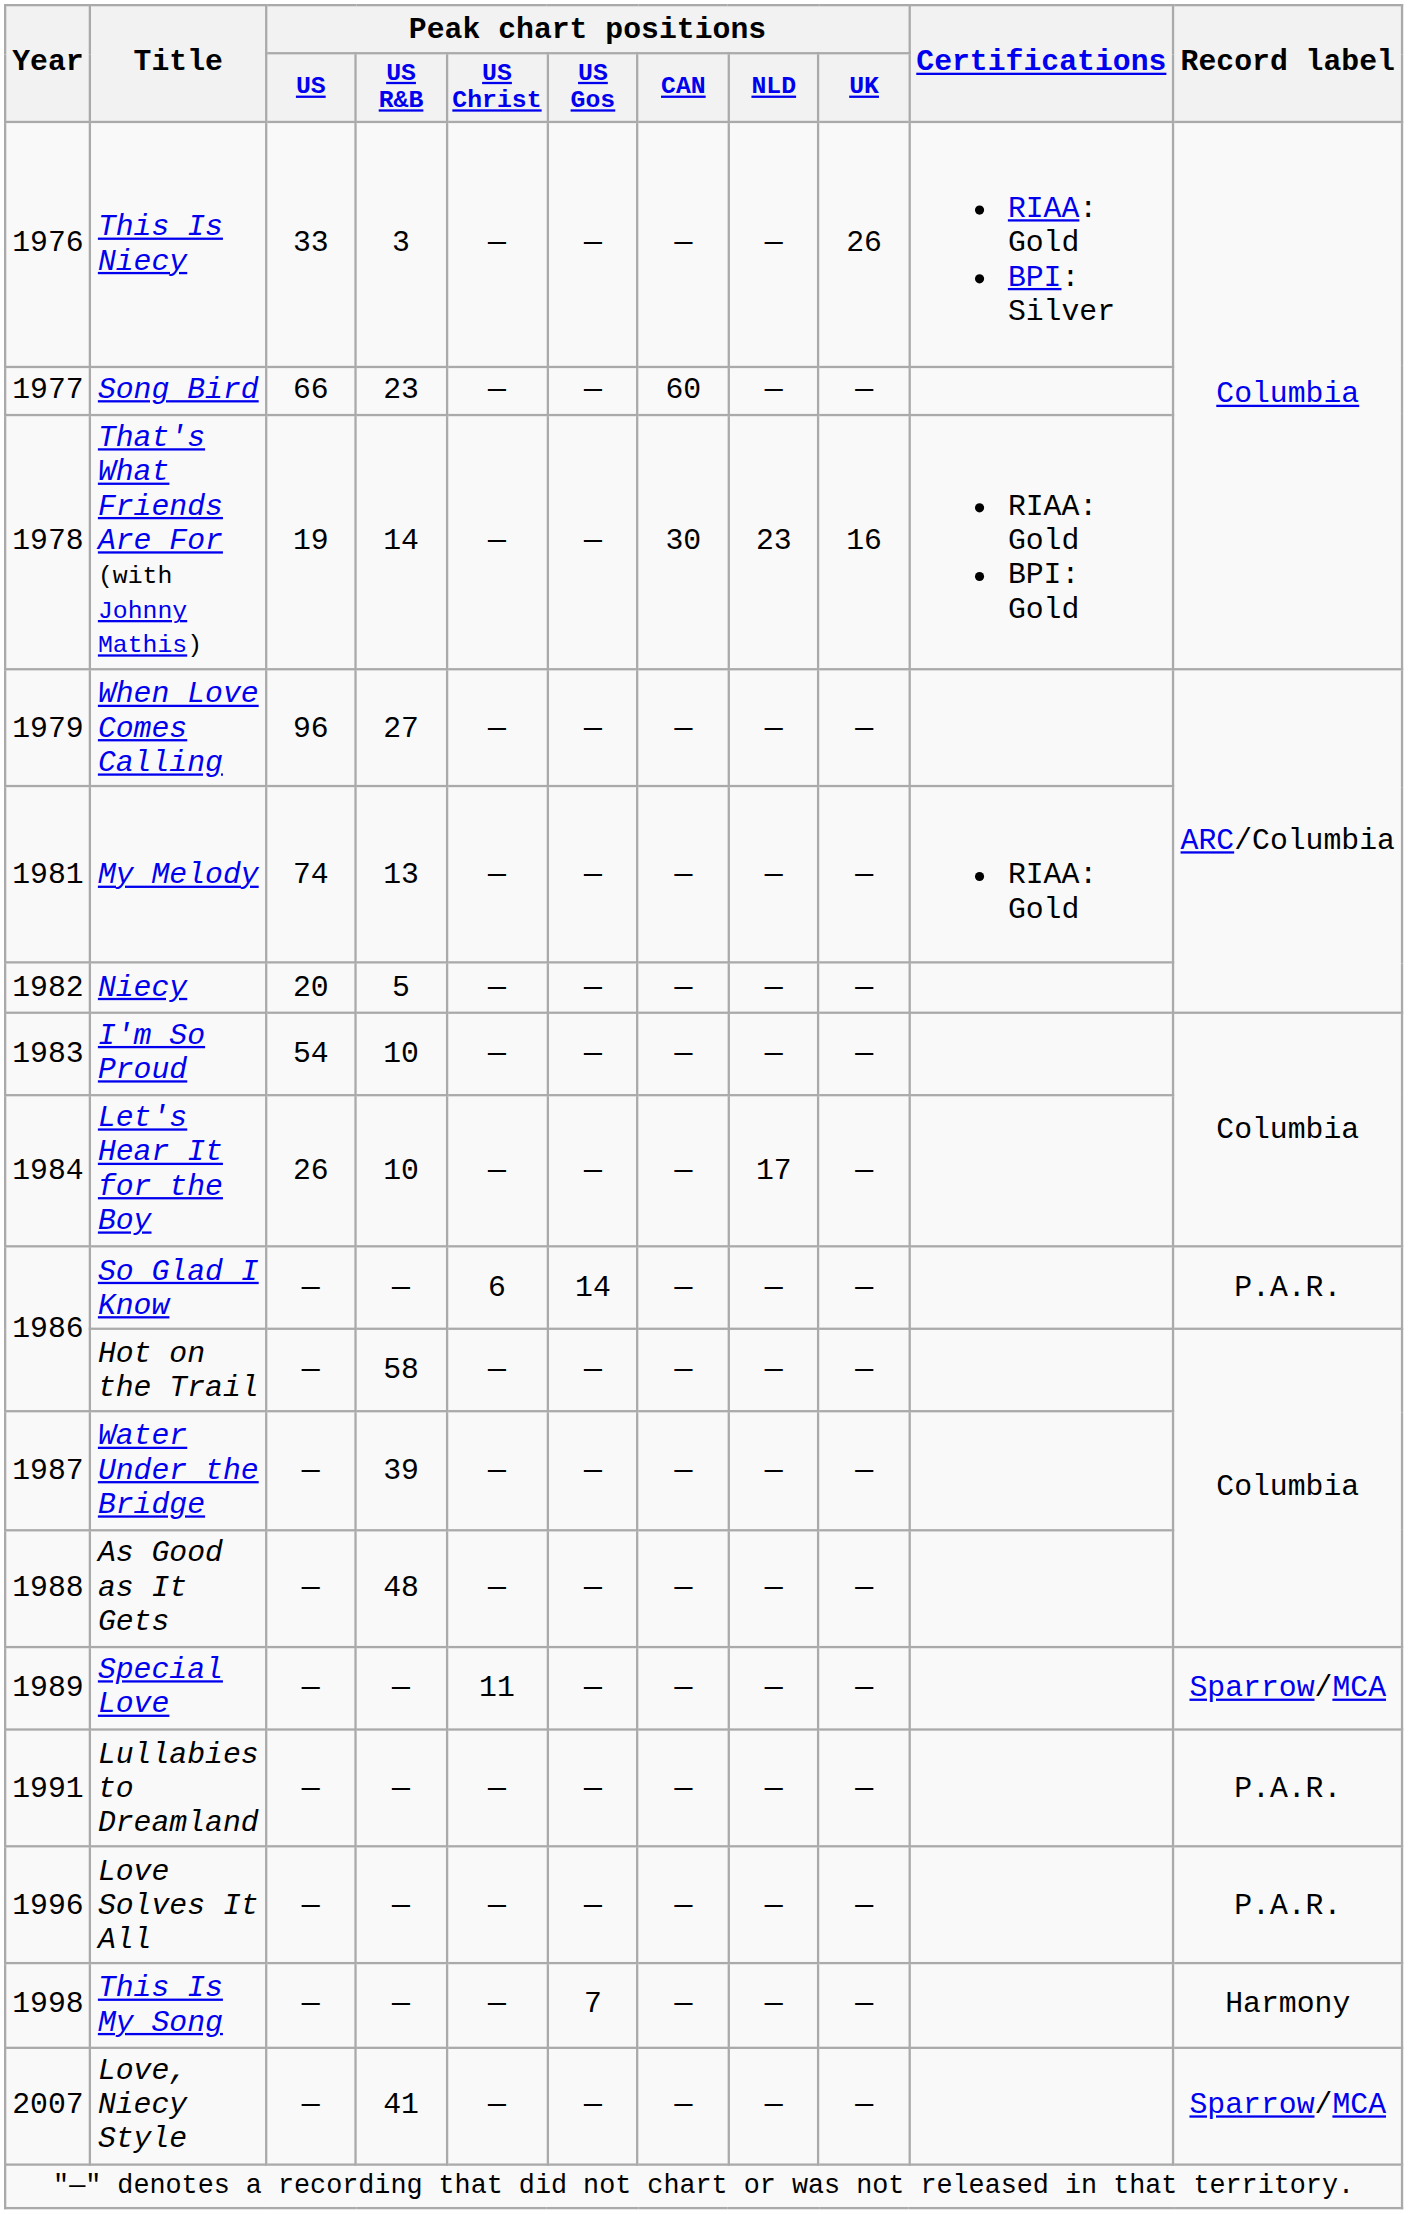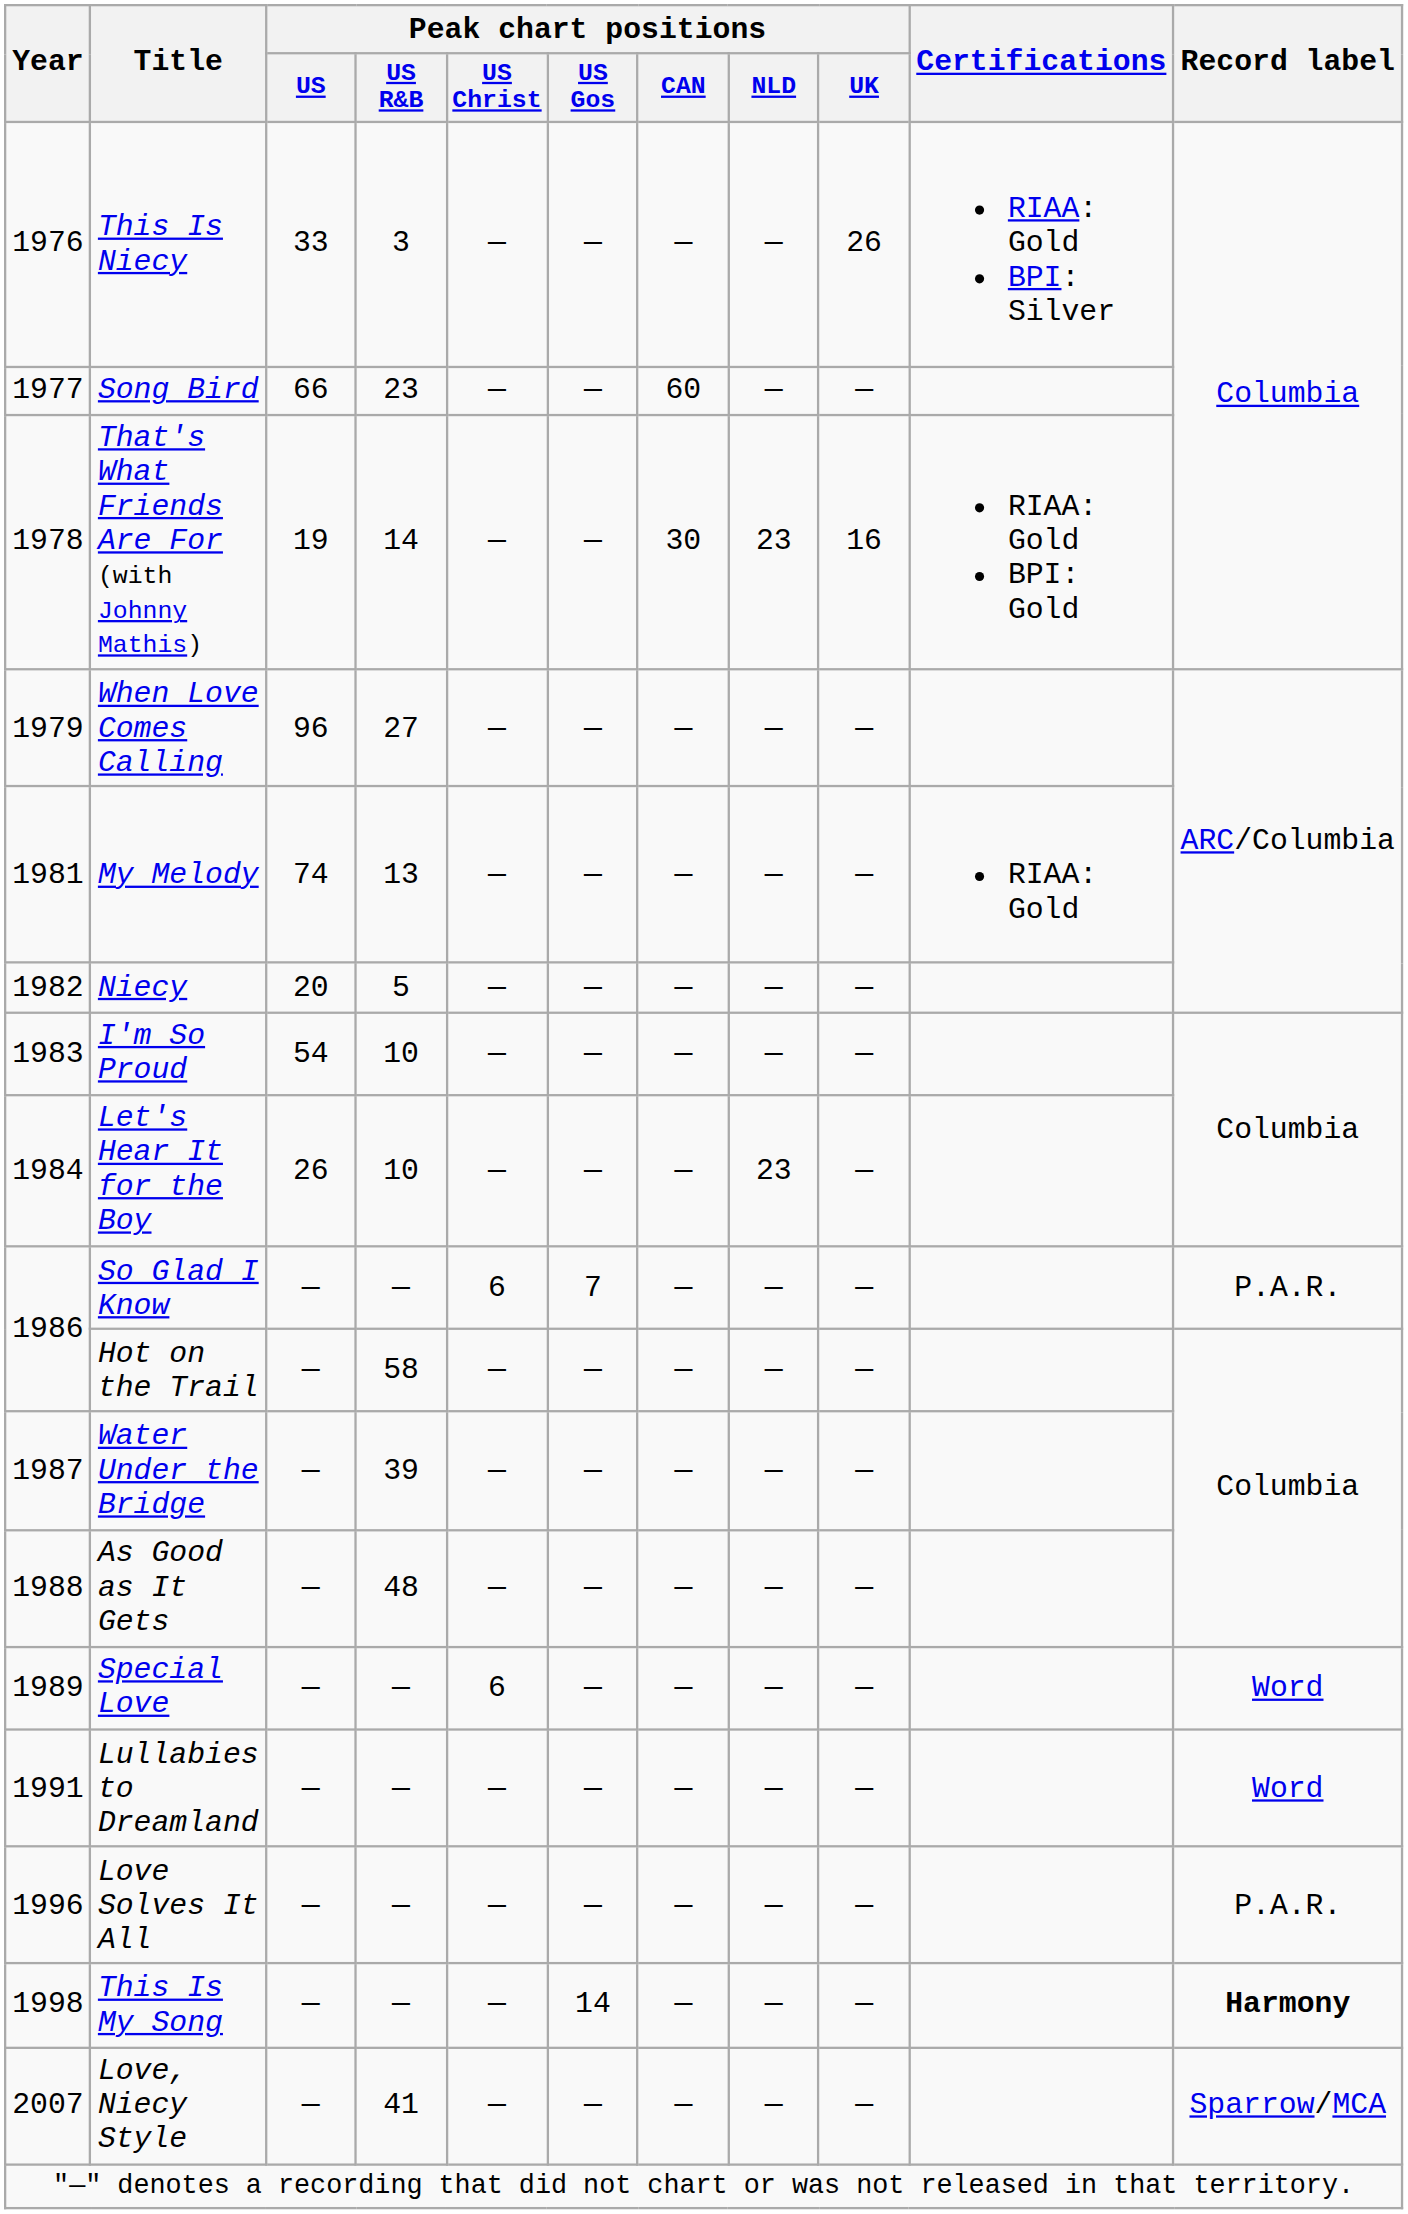Let's Hear It for the Boy | Peak chart positions / NLD: 17 -> 23
So Glad I Know | Peak chart positions / US Gos: 14 -> 7
Special Love | Peak chart positions / US Christ: 11 -> 6
Special Love | Record label: Sparrow/MCA -> Word
Lullabies to Dreamland | Record label: P.A.R. -> Word
This Is My Song | Peak chart positions / US Gos: 7 -> 14
This Is My Song | Record label: normal -> bold
